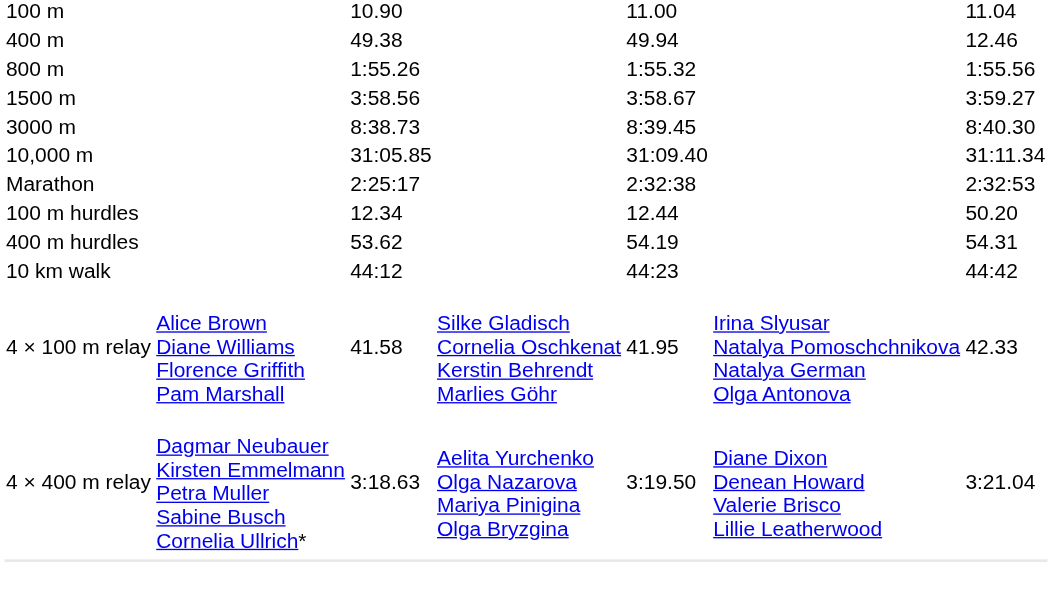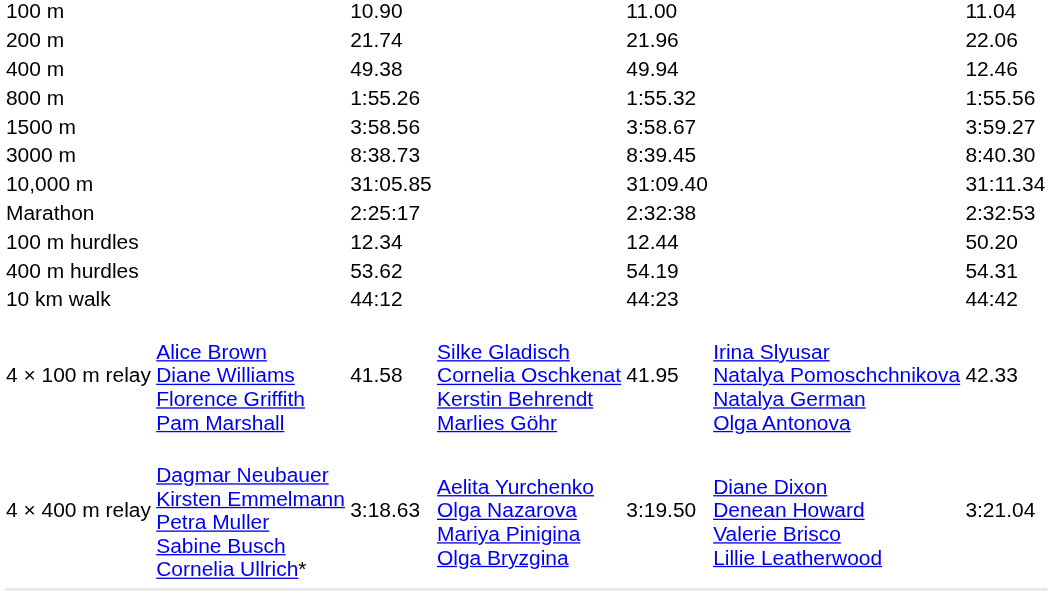+ row: 200 m | 21.74 | 21.96 | 22.06
